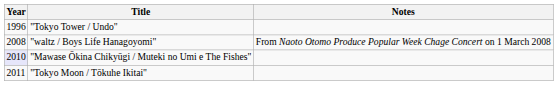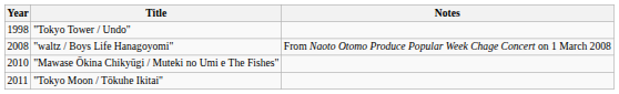"Tokyo Tower / Undo" | Year: 1996 -> 1998
"Mawase Ōkina Chikyūgi / Muteki no Umi e The Fishes" | Year: lavender background -> no background
